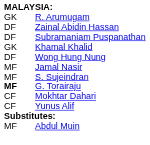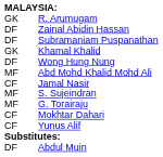+ row: MF | Abd Mohd Khalid Mohd Ali
Jamal Nasir | column 1: MF -> CF
G. Torairaju | column 1: bold -> normal
Abdul Muin | column 1: MF -> DF
